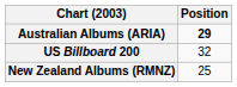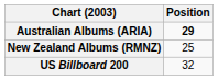rows swapped: New Zealand Albums (RMNZ) <-> US Billboard 200
